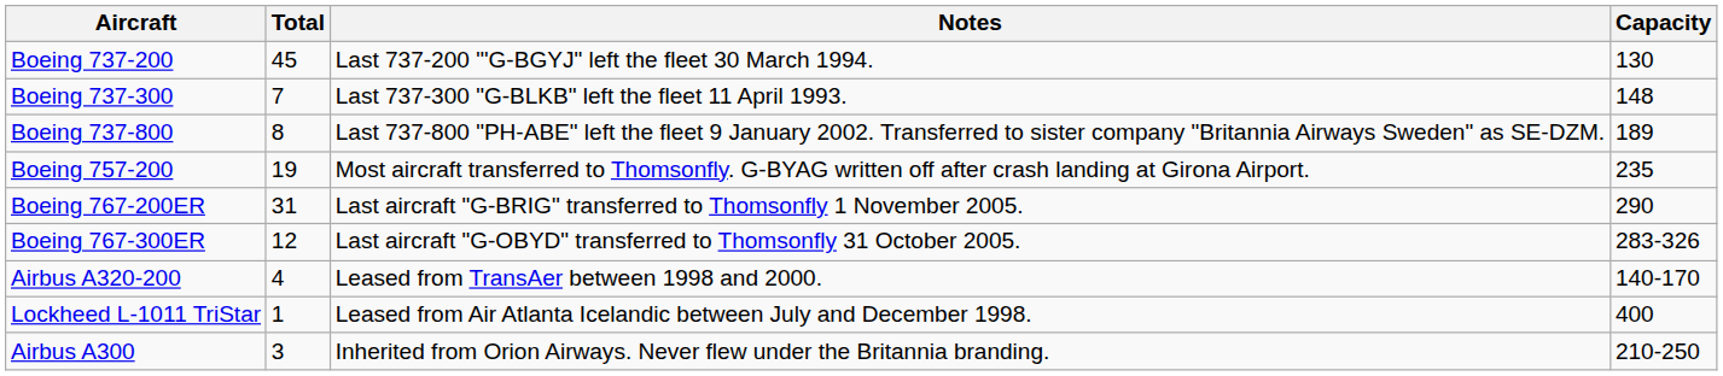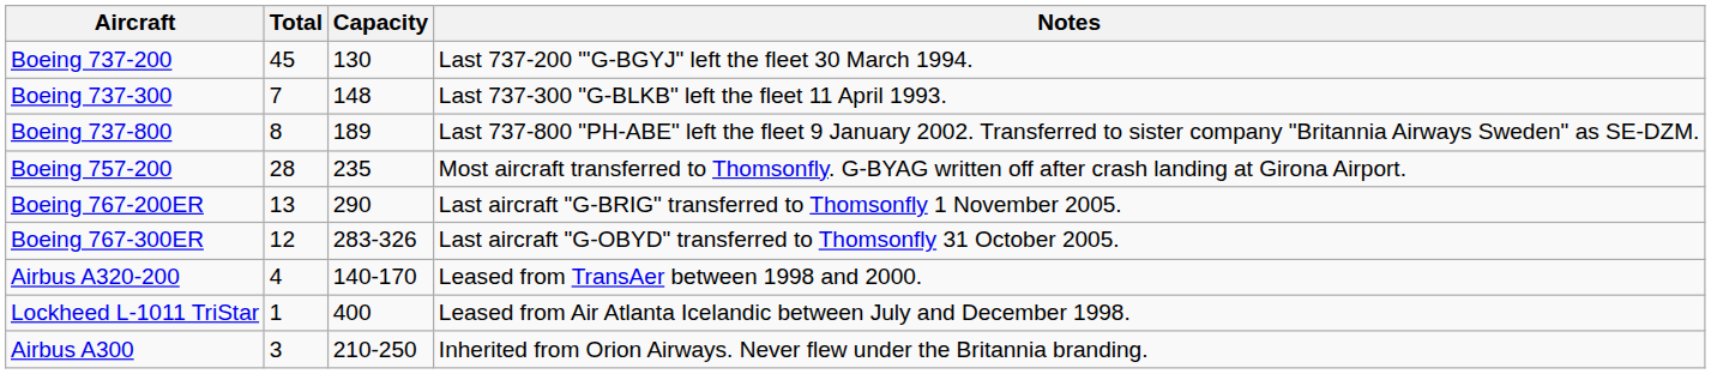columns swapped: Capacity <-> Notes
Boeing 757-200 | Total: 19 -> 28
Boeing 767-200ER | Total: 31 -> 13
